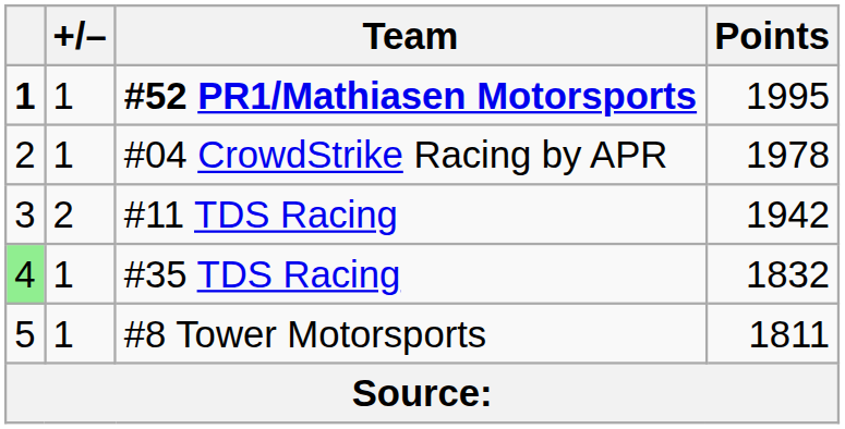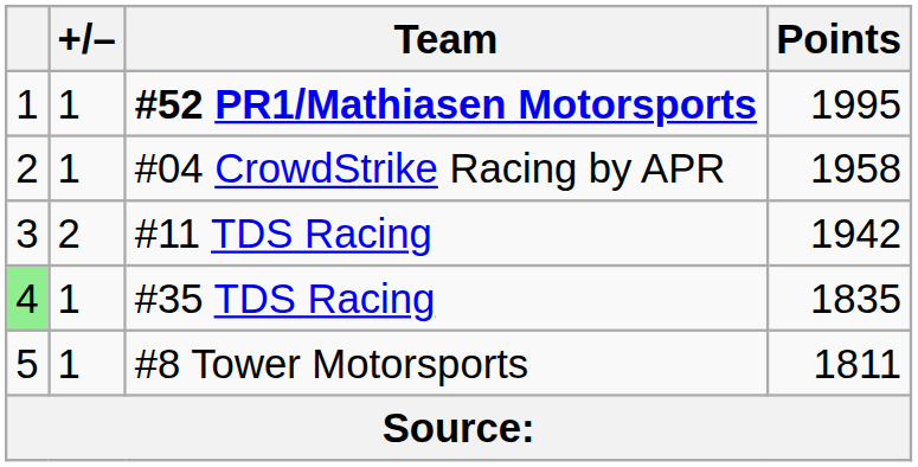#52 PR1/Mathiasen Motorsports | column 1: bold -> normal
#04 CrowdStrike Racing by APR | Points: 1978 -> 1958
#35 TDS Racing | Points: 1832 -> 1835
